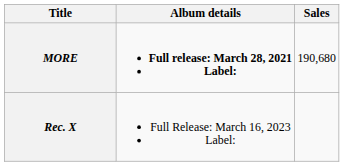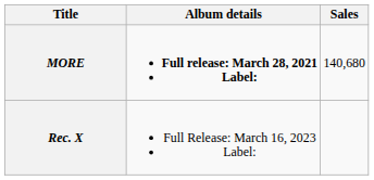MORE | Sales: 190,680 -> 140,680
